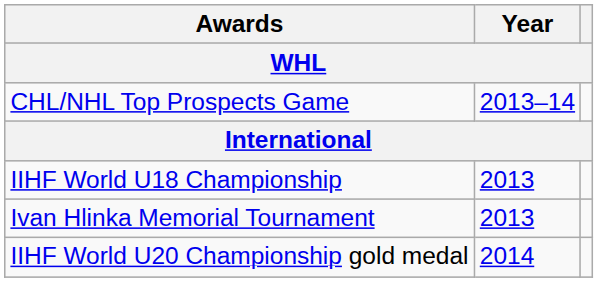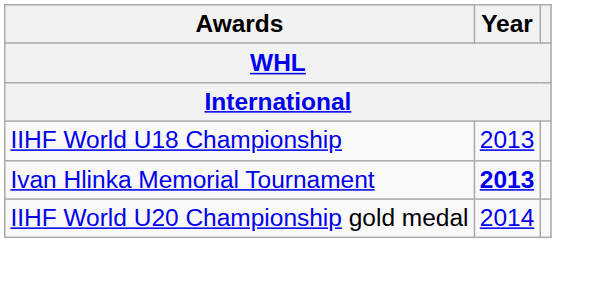- row: CHL/NHL Top Prospects Game | 2013–14
Ivan Hlinka Memorial Tournament | Year: normal -> bold
